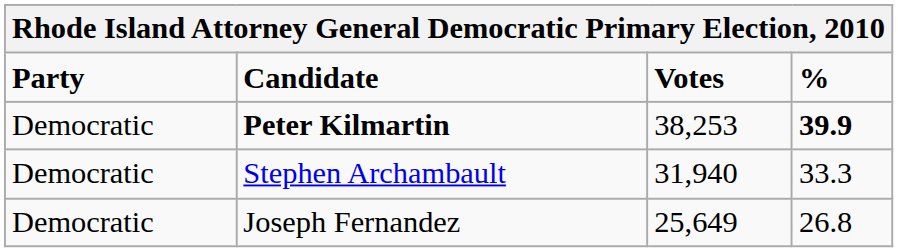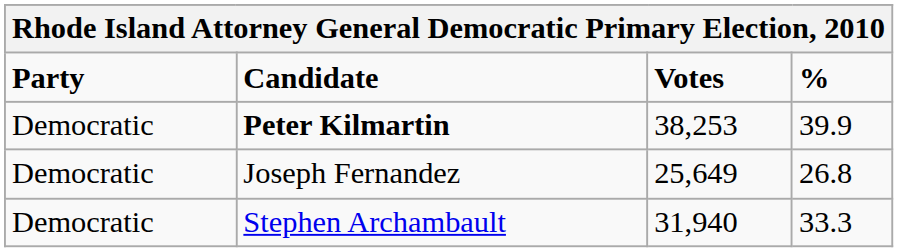Peter Kilmartin | %: bold -> normal
rows swapped: Stephen Archambault <-> Joseph Fernandez
